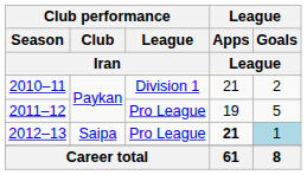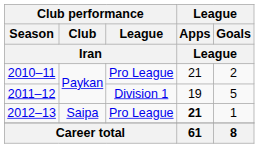2010–11 | Club performance / League / Iran: Division 1 -> Pro League
2011–12 | Club performance / League / Iran: Pro League -> Division 1
2012–13 | League / Goals / League: lightblue background -> no background
